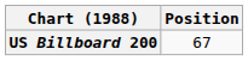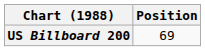US Billboard 200 | Position: 67 -> 69
